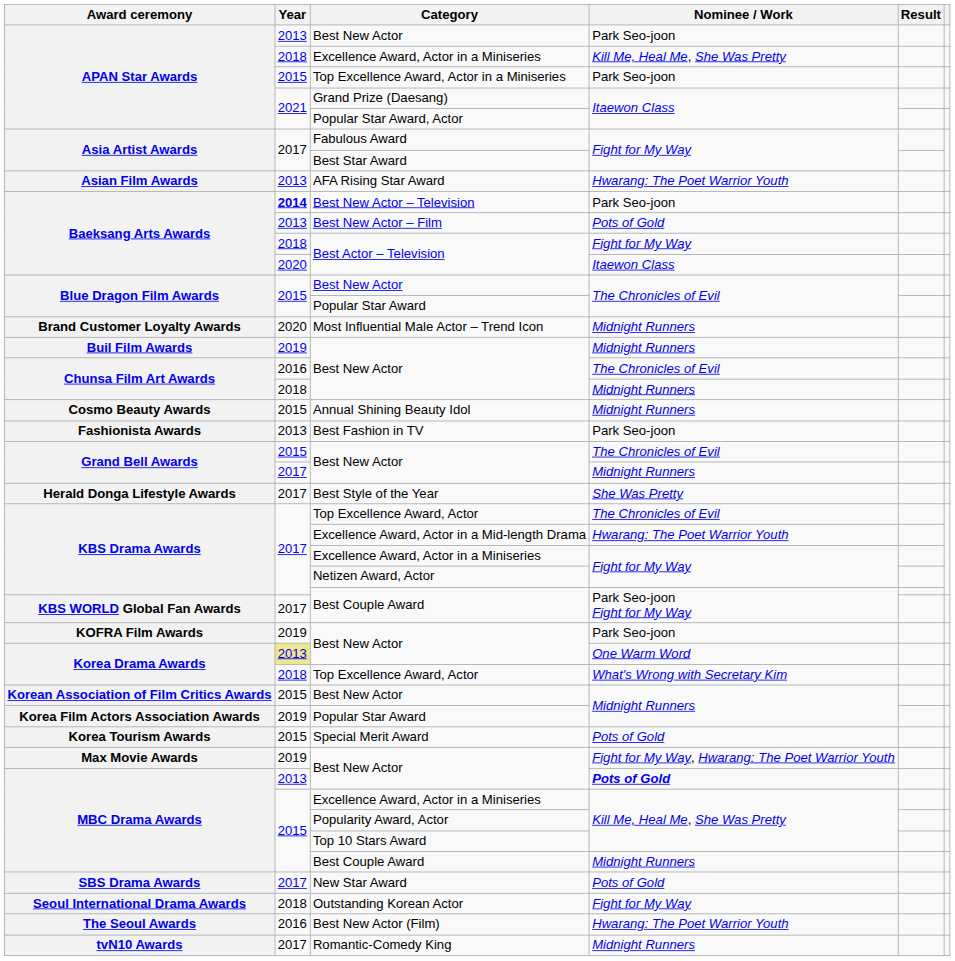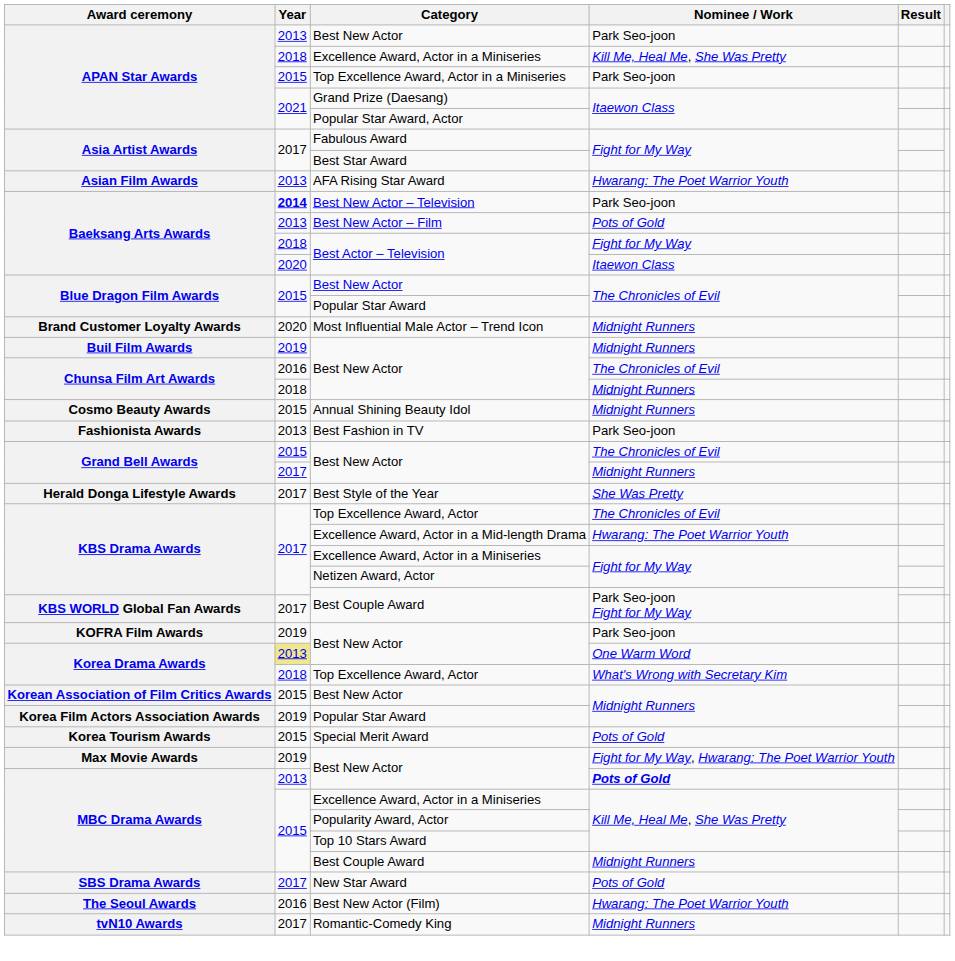- row: Seoul International Drama Awards | 2018 | Outstanding Korean Actor | Fight for My Way
